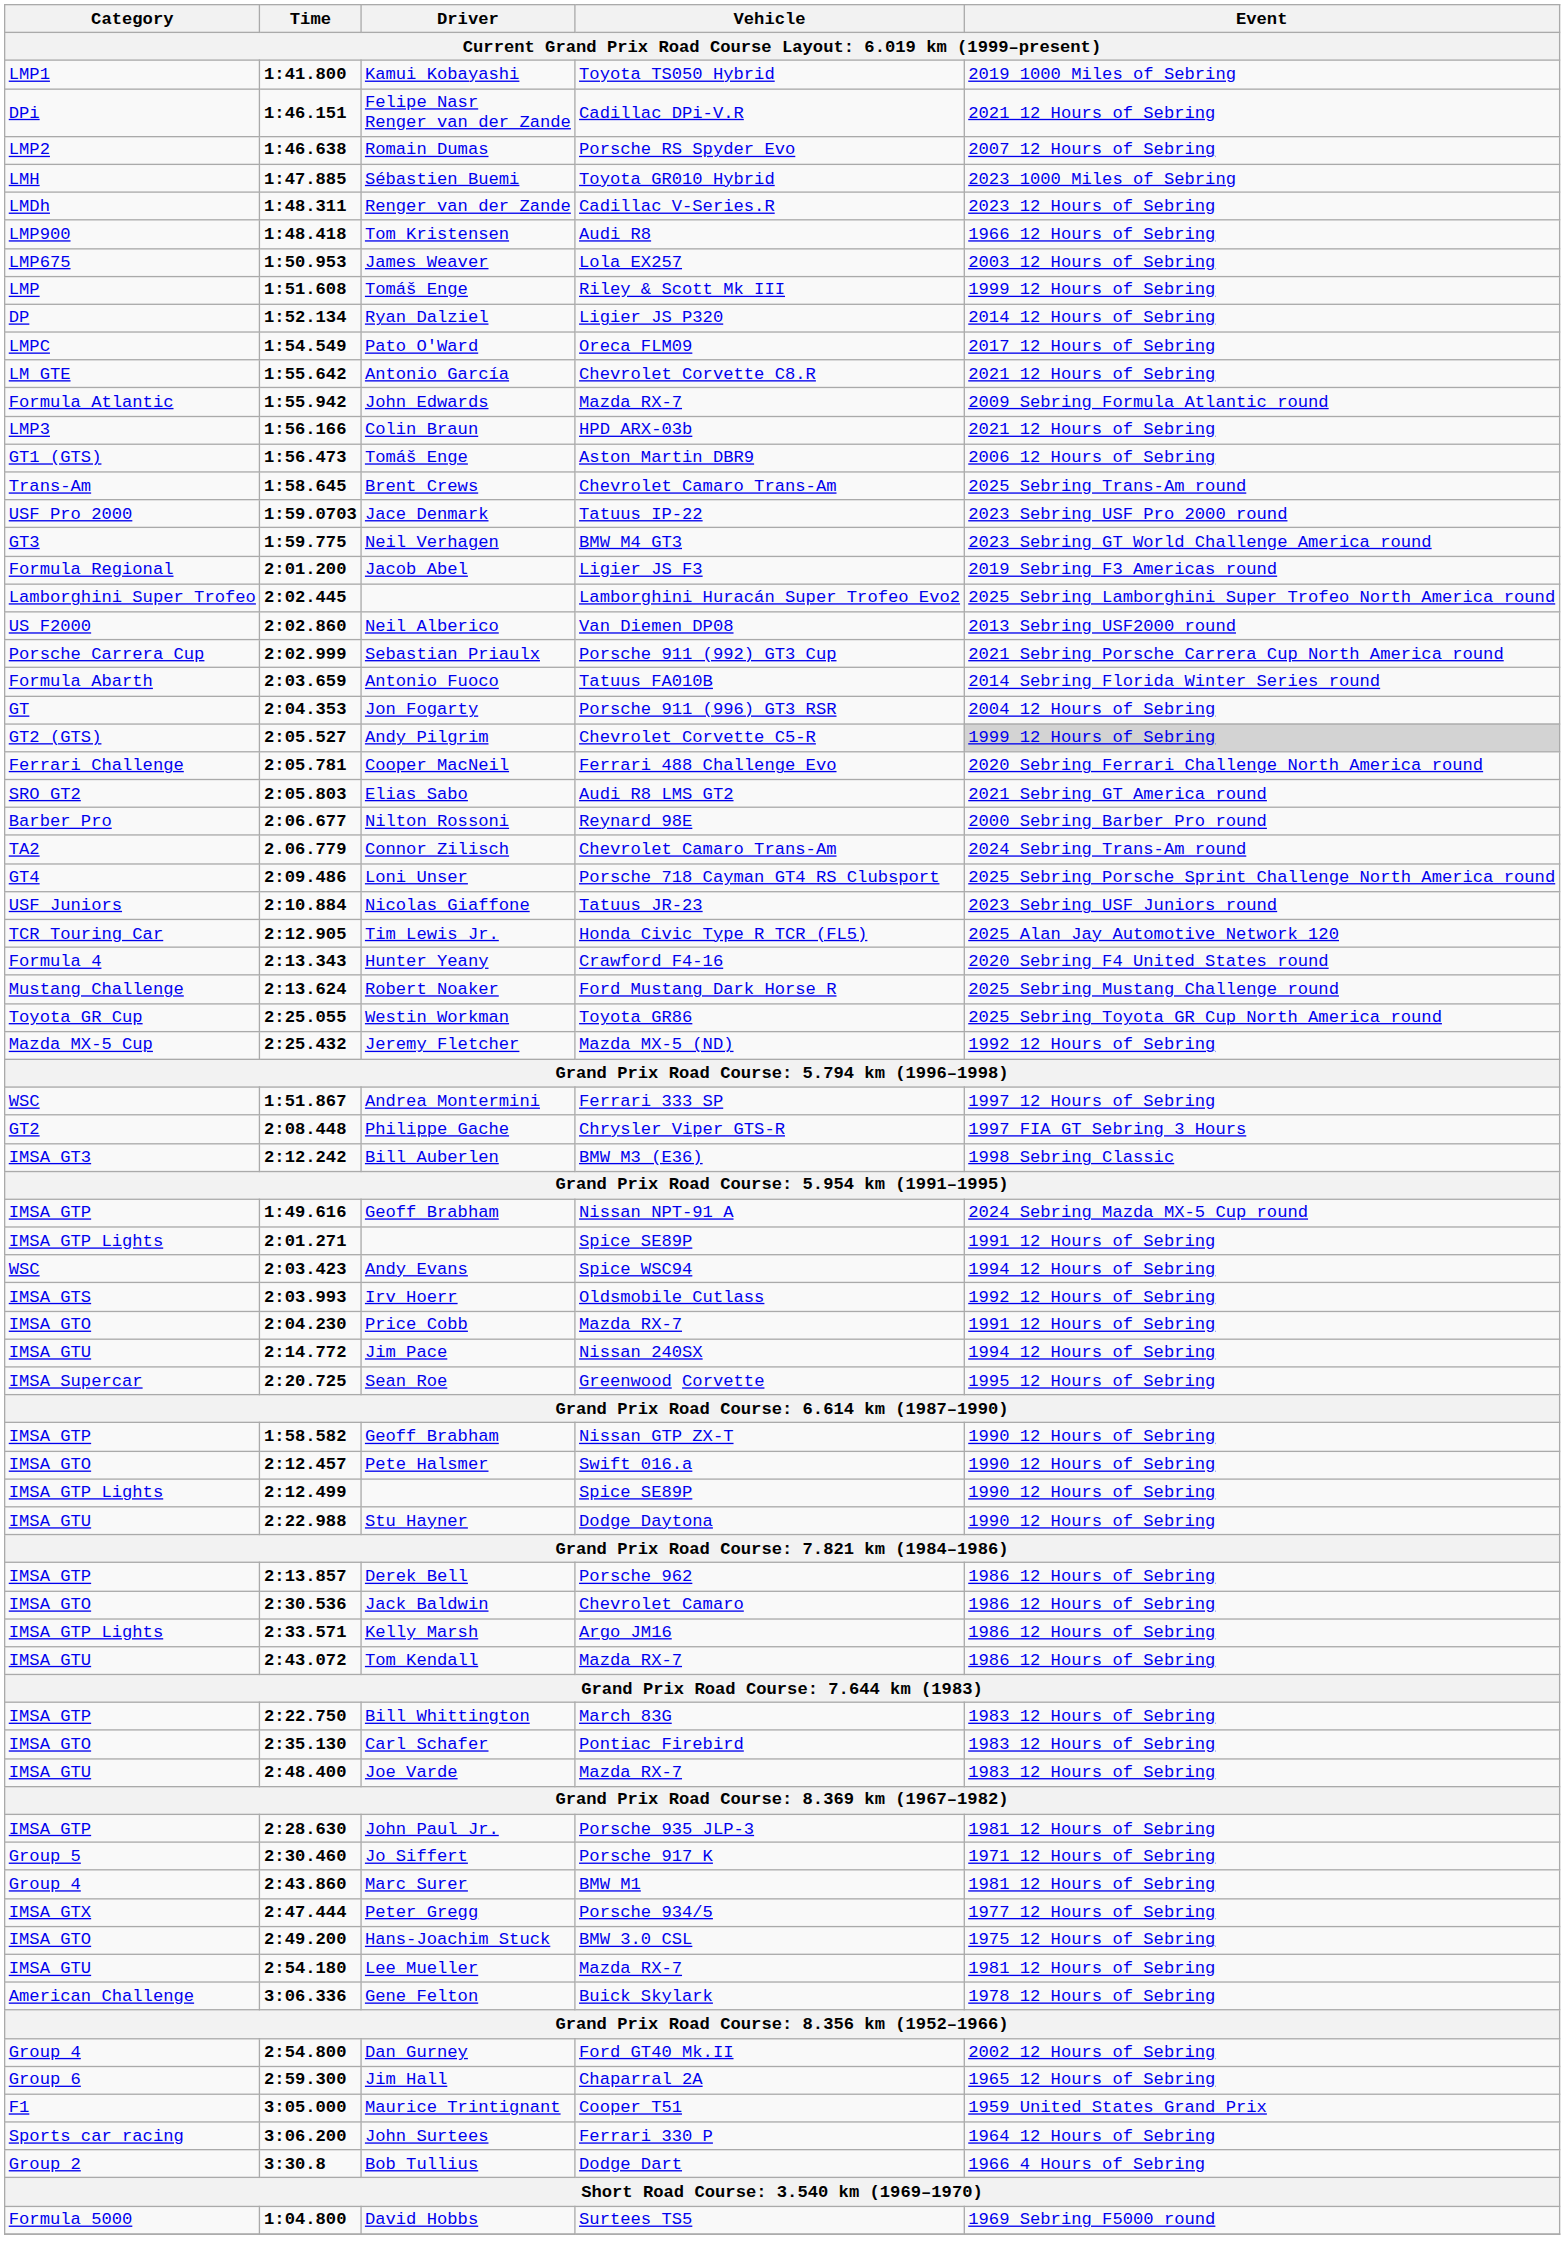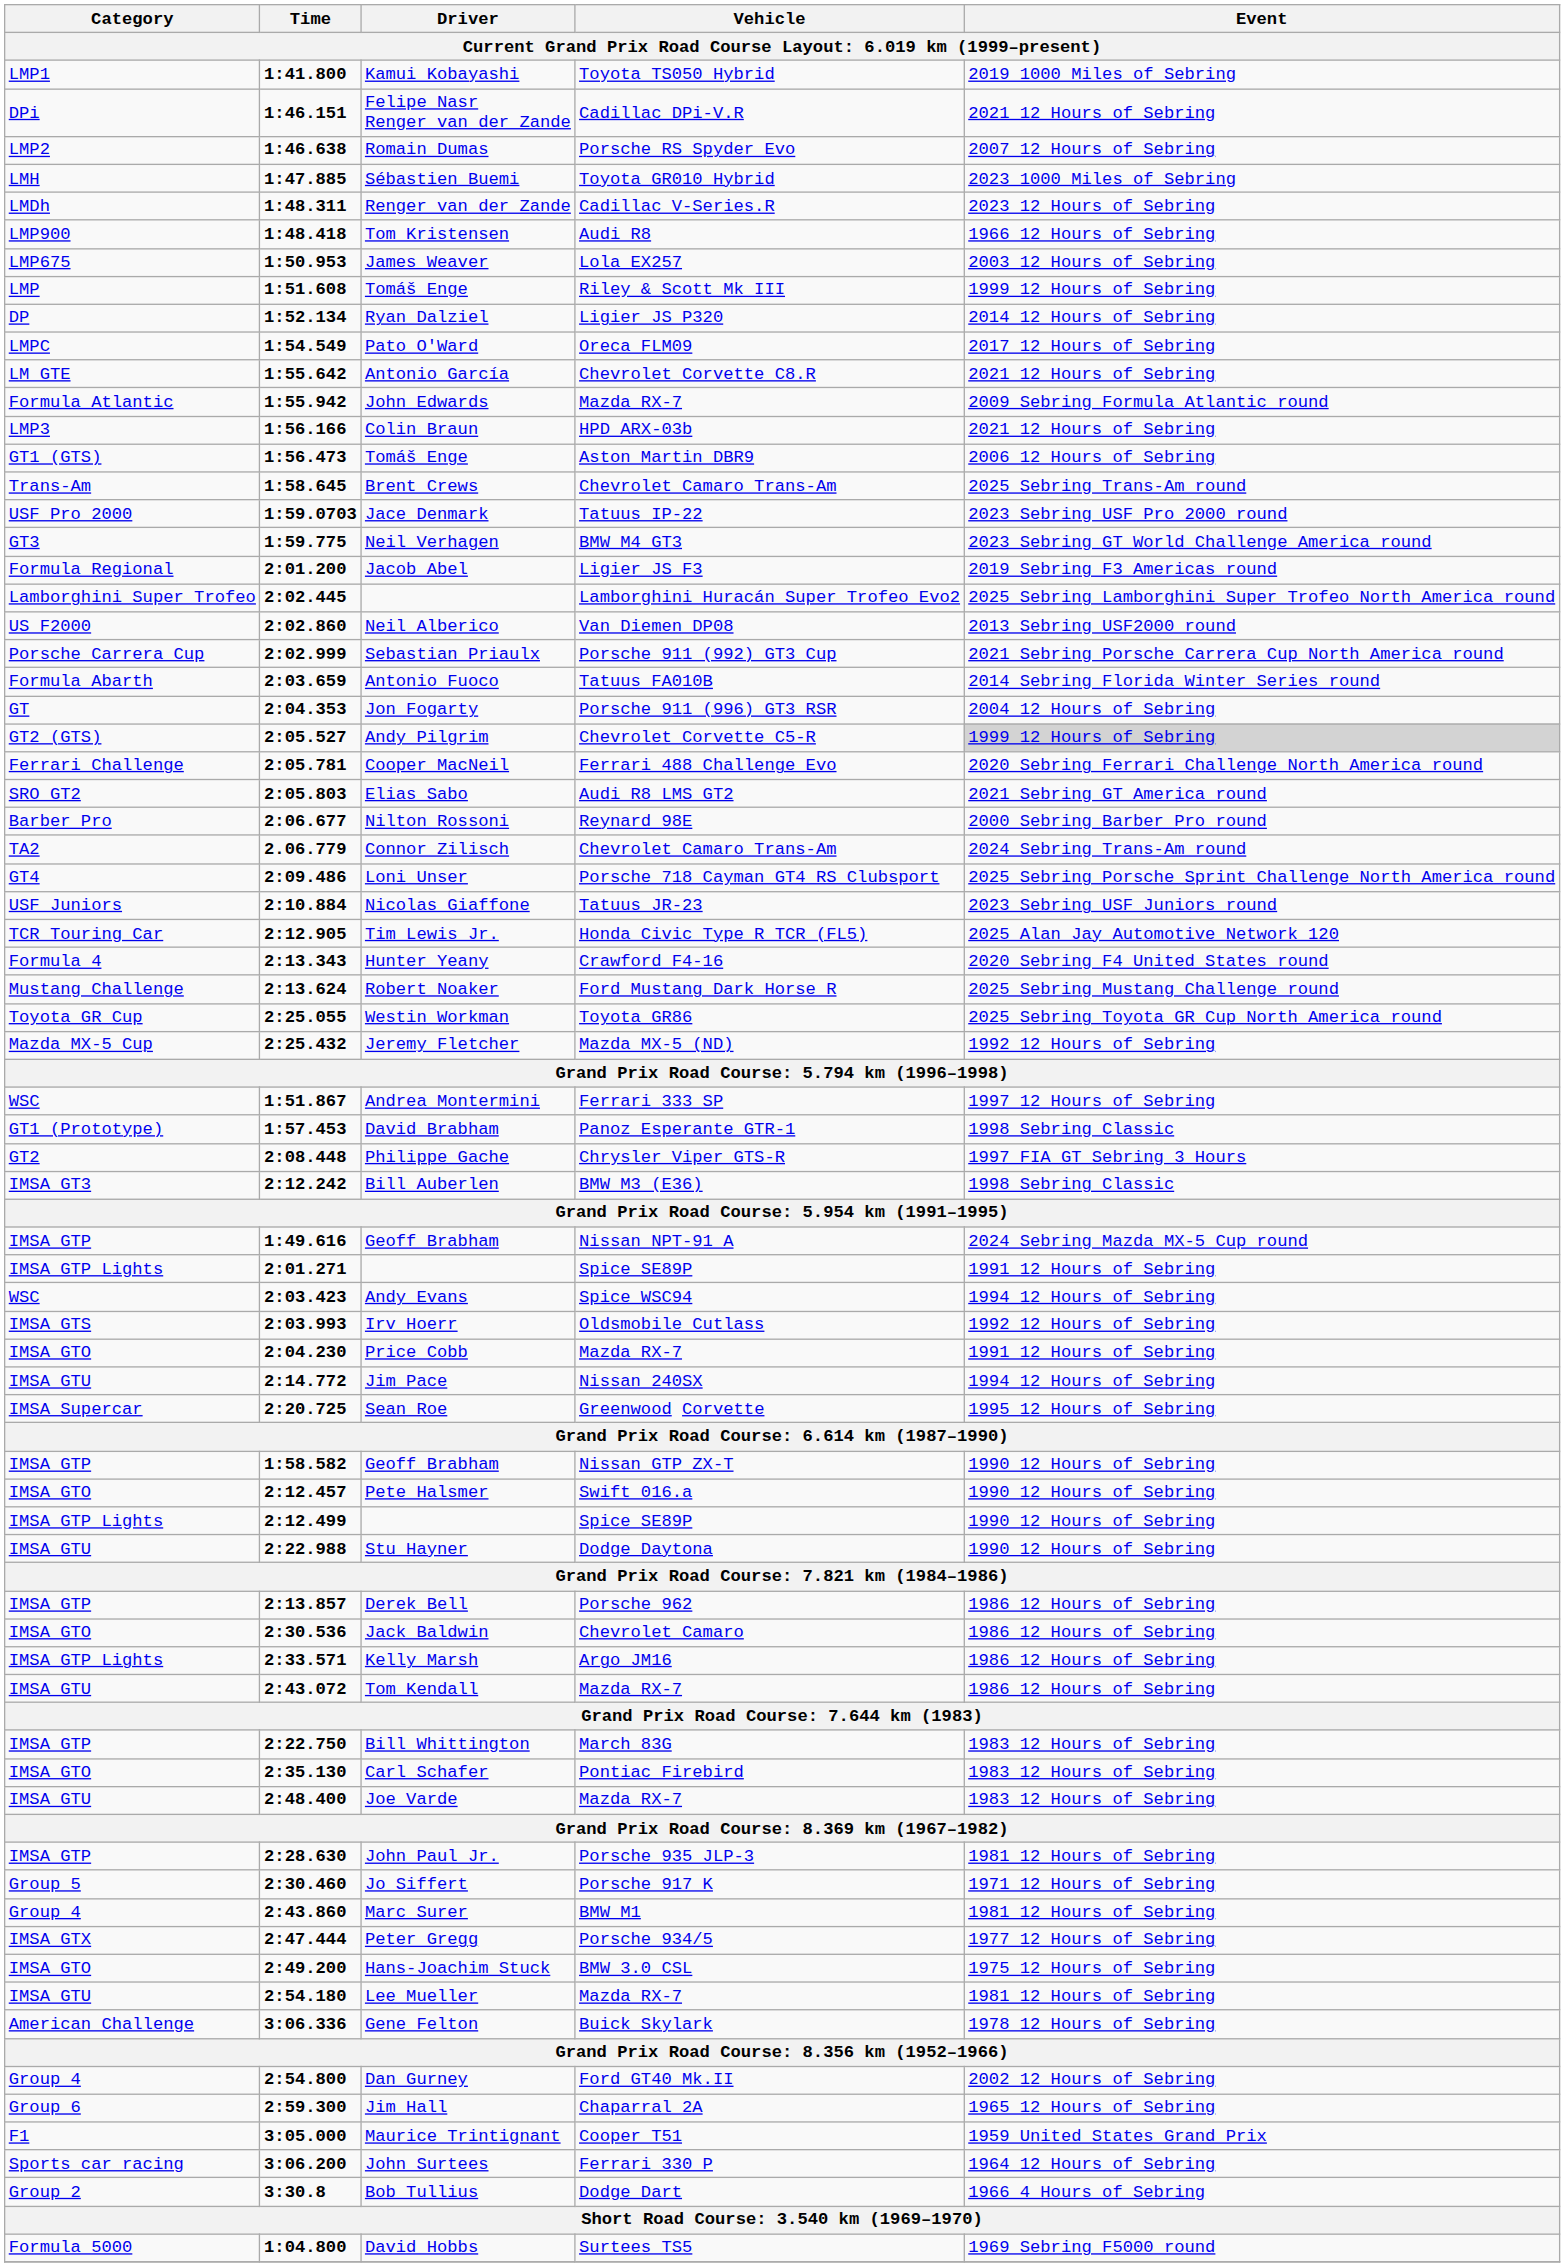+ row: GT1 (Prototype) | 1:57.453 | David Brabham | Panoz Esperante GTR-1 | 1998 Sebring Classic
